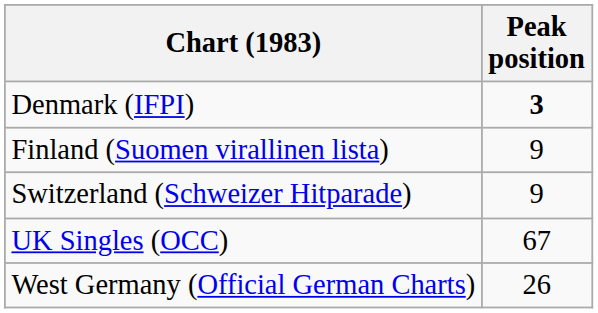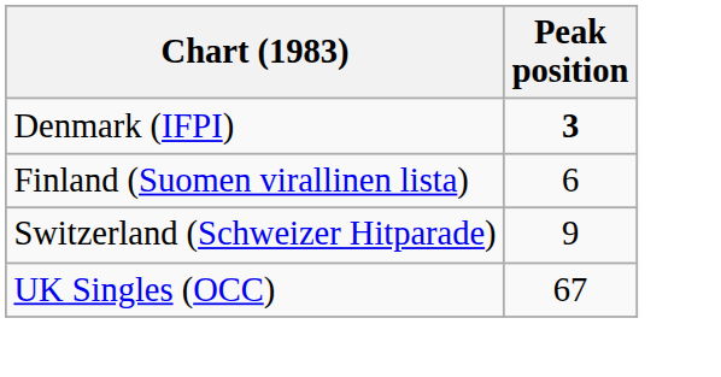Finland (Suomen virallinen lista) | Peak position: 9 -> 6
- row: West Germany (Official German Charts) | 26
